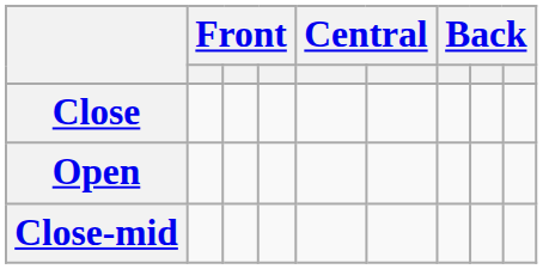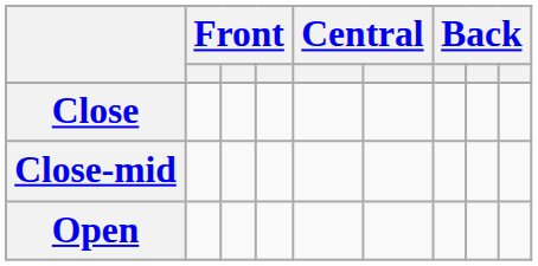rows swapped: Close-mid <-> Open
